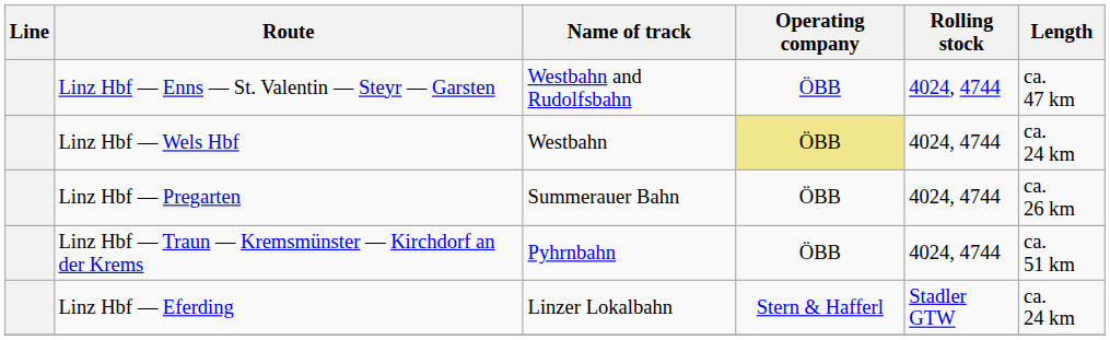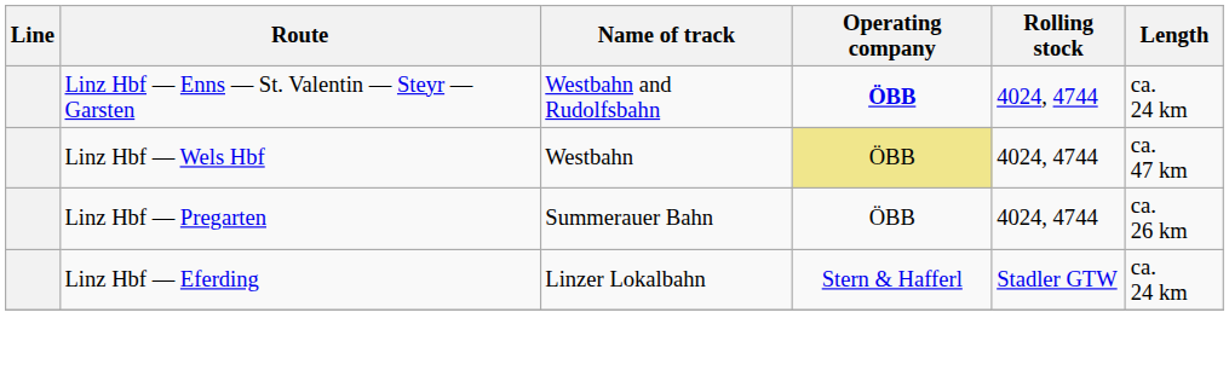Linz Hbf — Enns — St. Valentin — Steyr — Garsten | Operating company: normal -> bold
Linz Hbf — Enns — St. Valentin — Steyr — Garsten | Length: ca. 47 km -> ca. 24 km
Linz Hbf — Wels Hbf | Length: ca. 24 km -> ca. 47 km
- row: Linz Hbf — Traun — Kremsmünster — Kirchdorf an der Krems | Pyhrnbahn | ÖBB | 4024, 4744 | ca. 51 km
